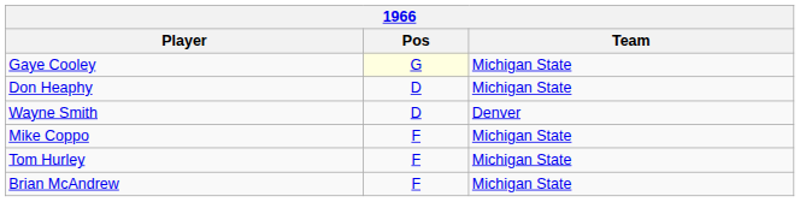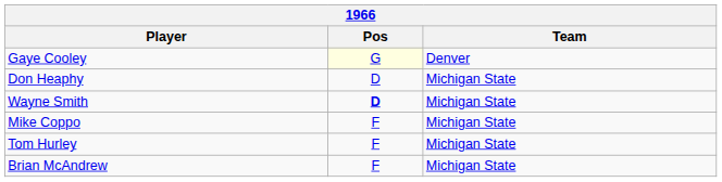Gaye Cooley | Team: Michigan State -> Denver
Wayne Smith | Pos: normal -> bold
Wayne Smith | Team: Denver -> Michigan State
